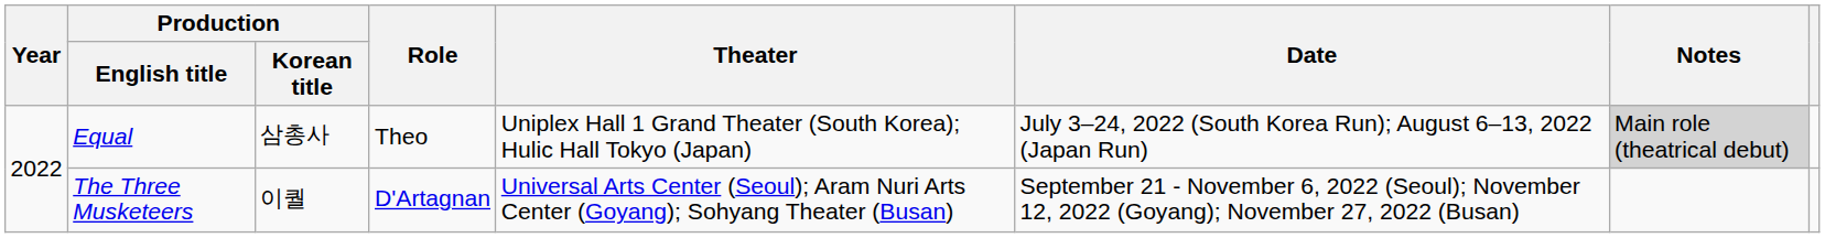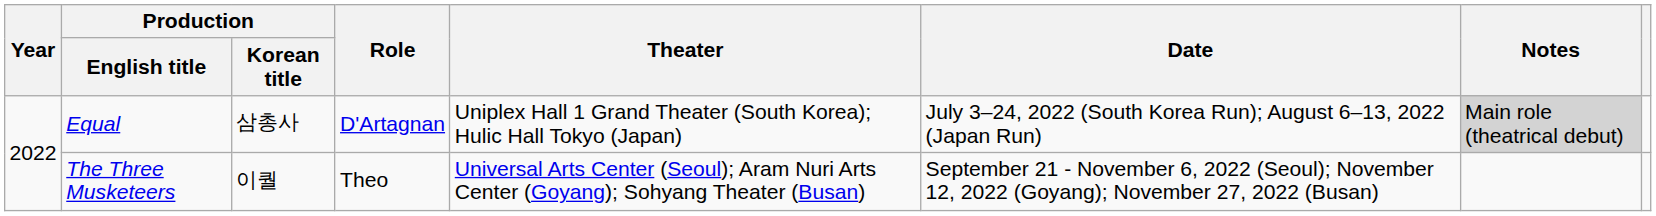Equal | Role: Theo -> D'Artagnan
The Three Musketeers | Role: D'Artagnan -> Theo
